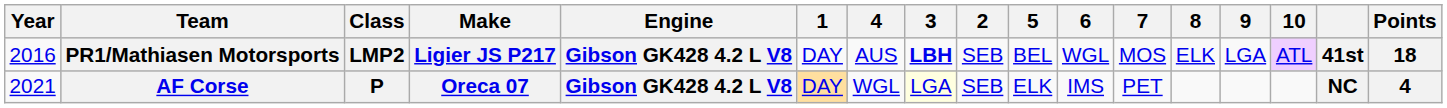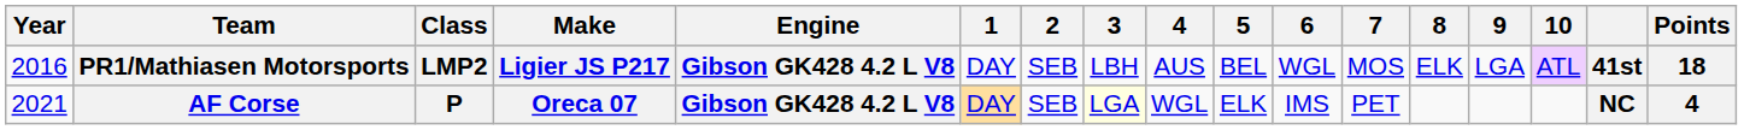columns swapped: 2 <-> 4
PR1/Mathiasen Motorsports | 3: bold -> normal
